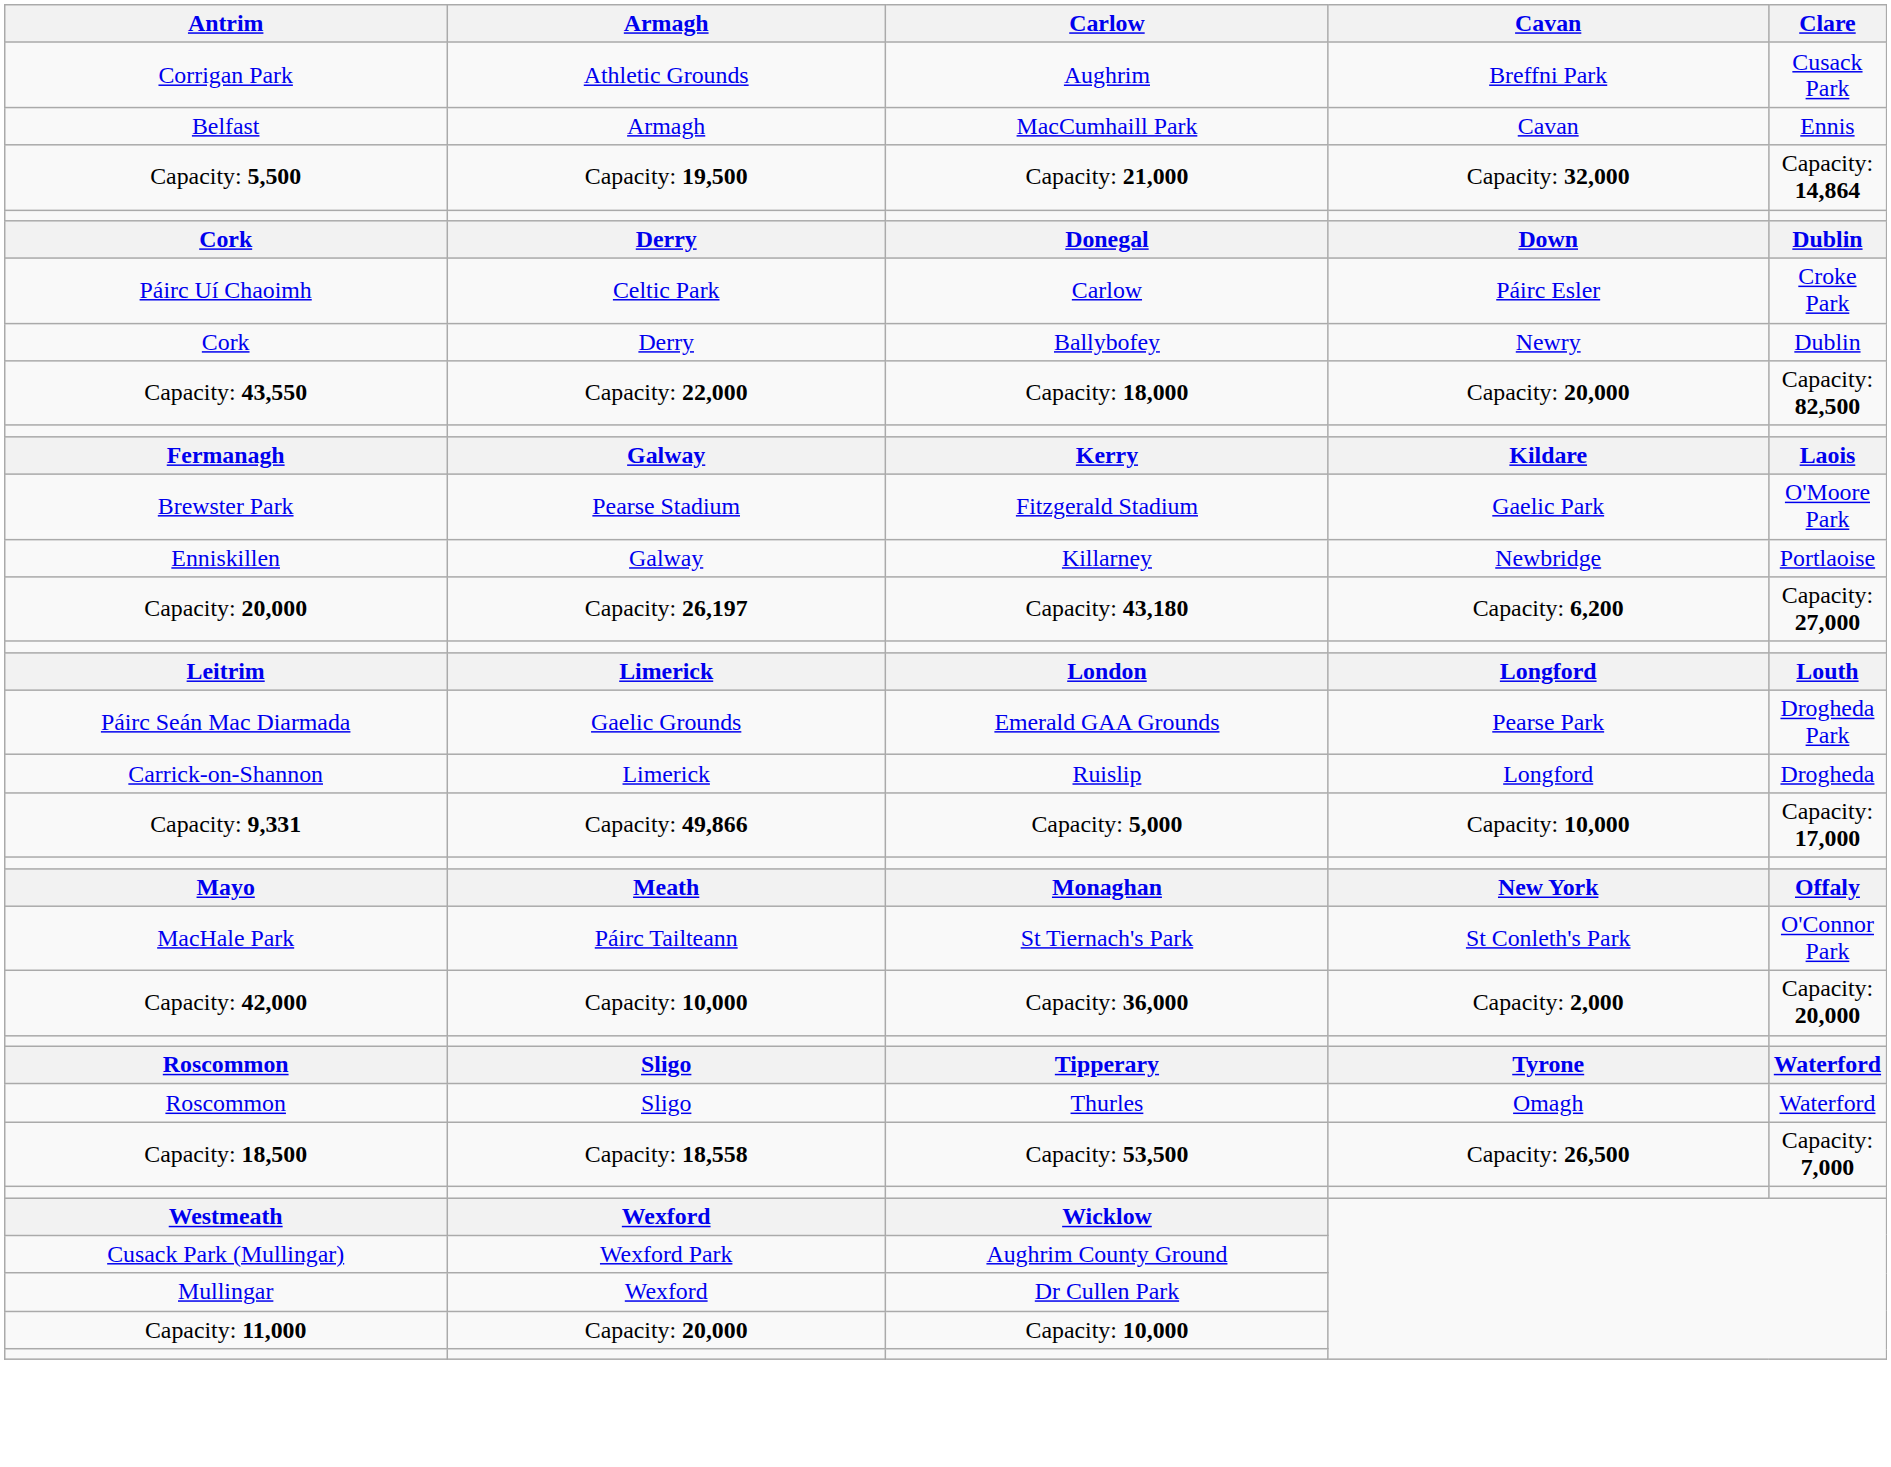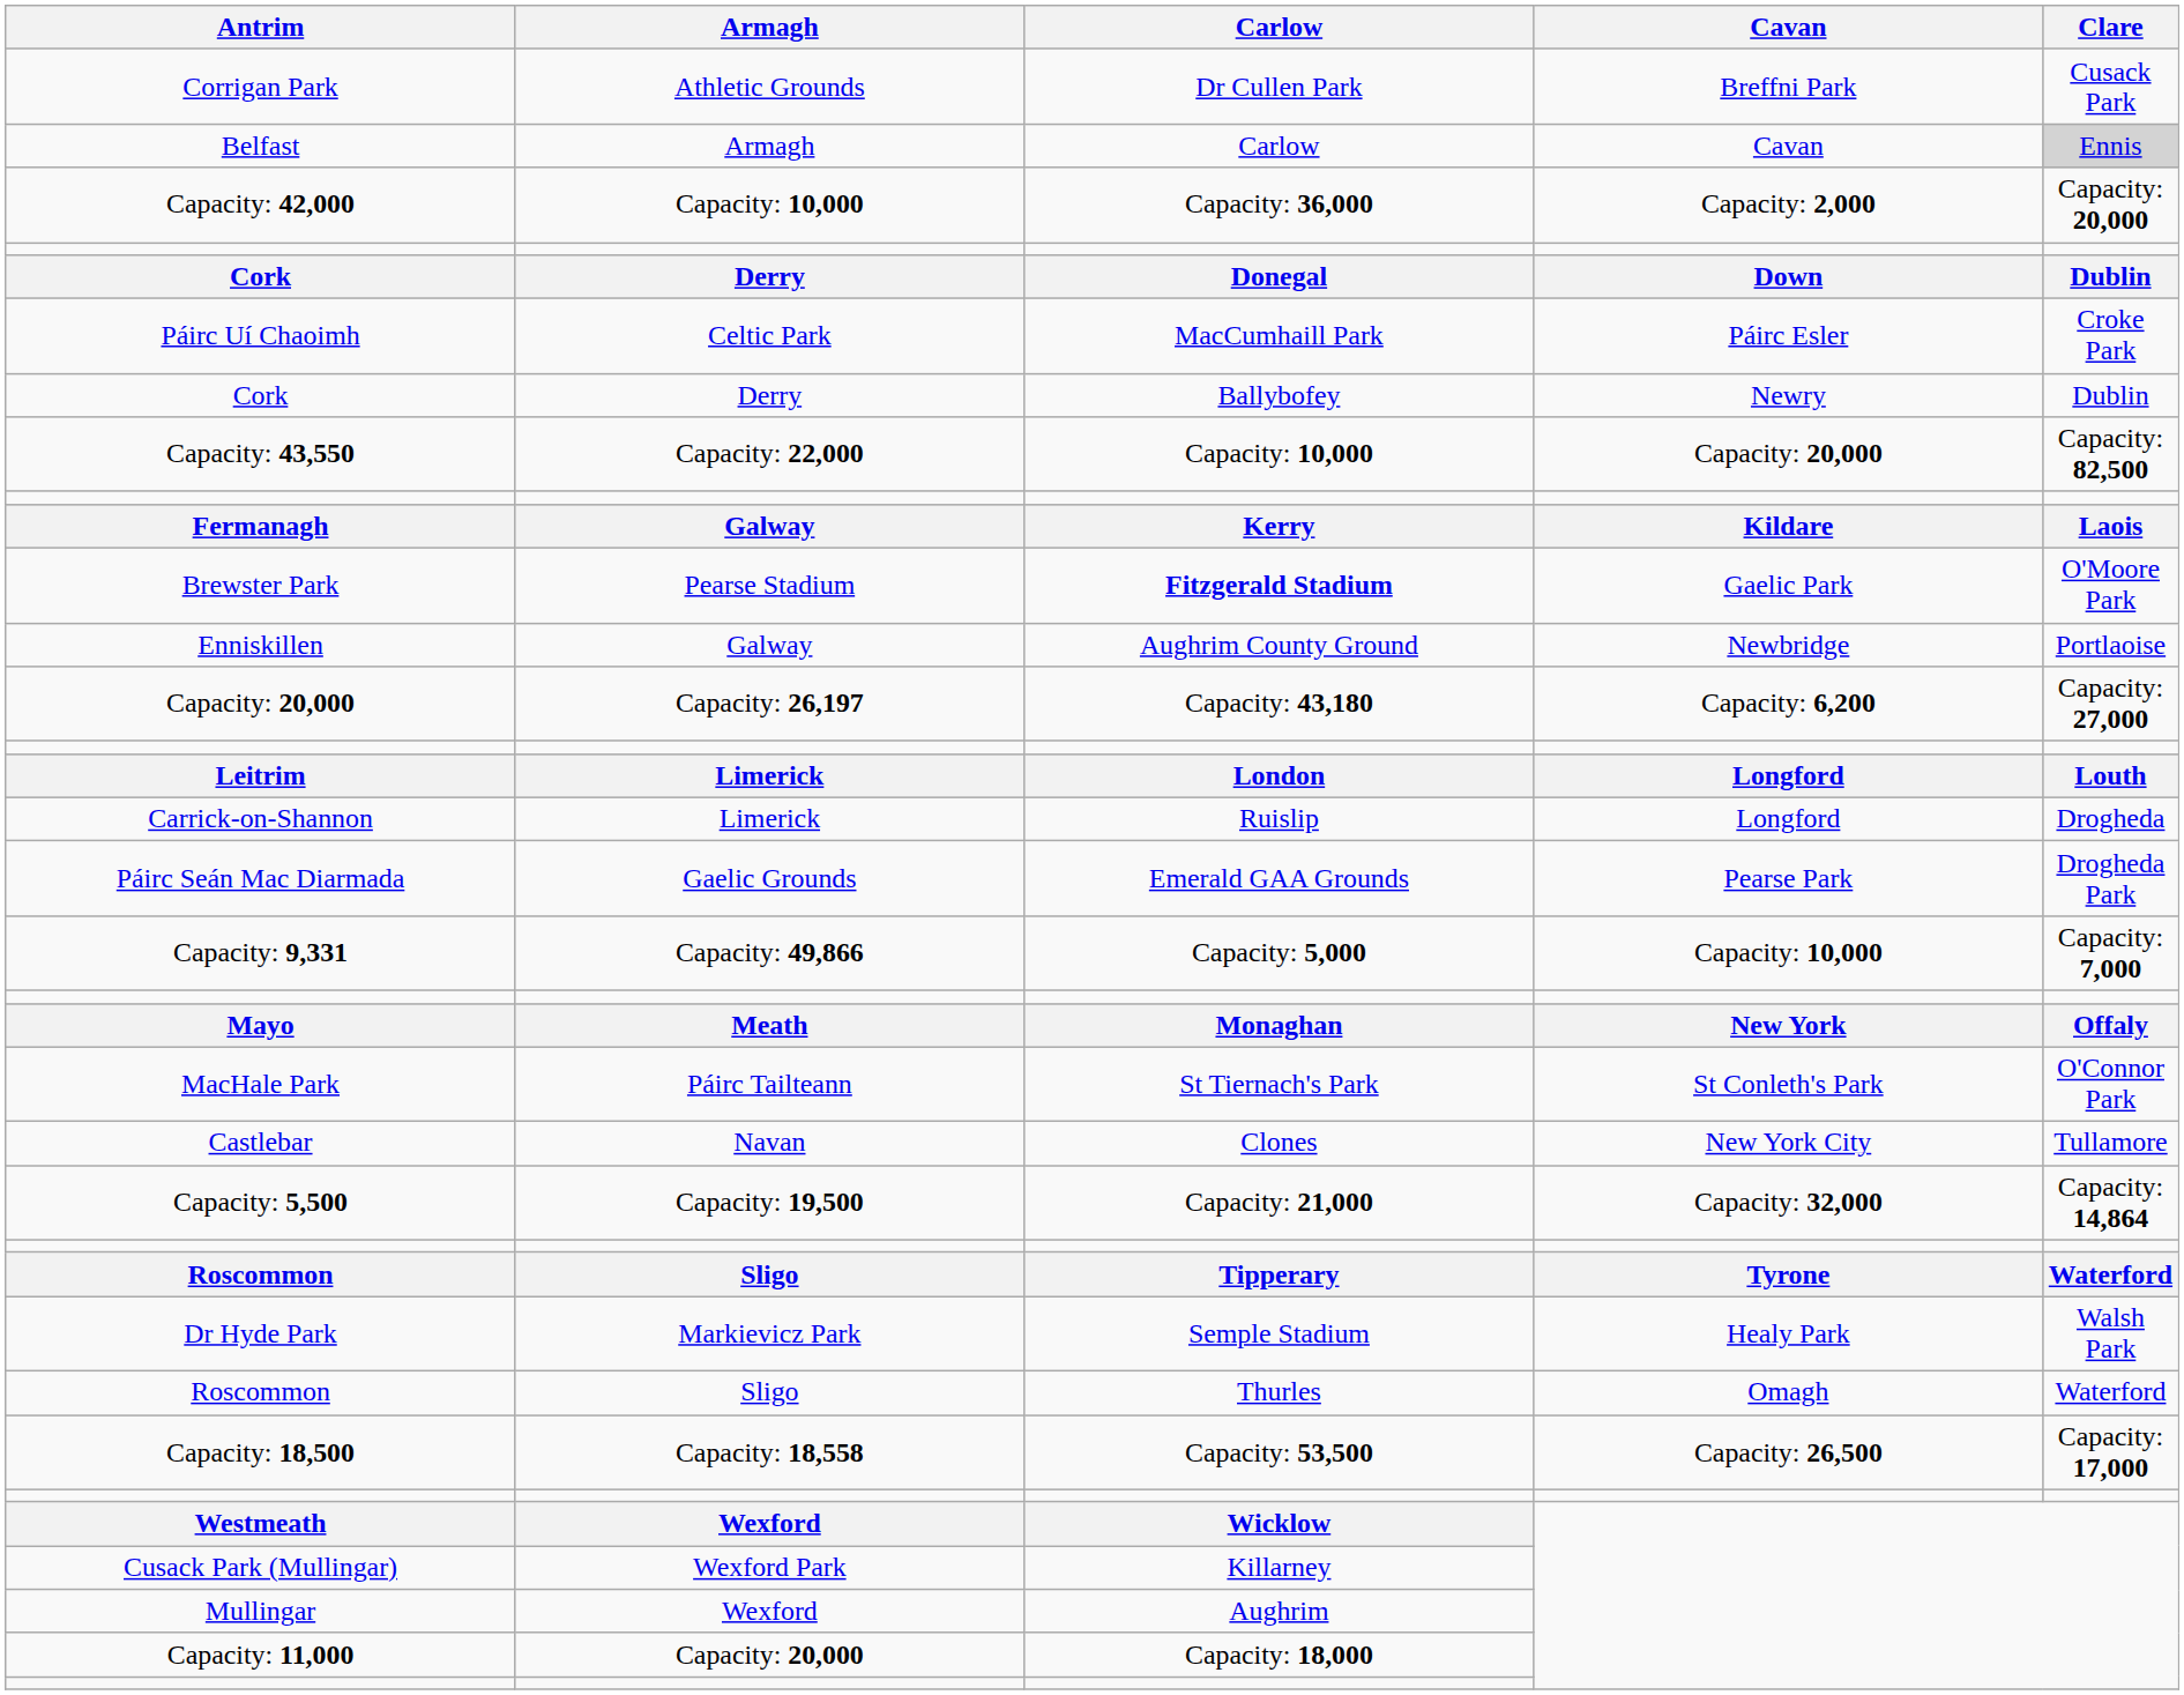Corrigan Park | Carlow: Aughrim -> Dr Cullen Park
Belfast | Carlow: MacCumhaill Park -> Carlow
Belfast | Clare: no background -> lightgrey background
rows swapped: Capacity: 5,500 <-> Capacity: 42,000
Páirc Uí Chaoimh | Carlow: Carlow -> MacCumhaill Park
Capacity: 43,550 | Carlow: Capacity: 18,000 -> Capacity: 10,000
Brewster Park | Carlow: normal -> bold
Enniskillen | Carlow: Killarney -> Aughrim County Ground
rows swapped: Páirc Seán Mac Diarmada <-> Carrick-on-Shannon
Capacity: 9,331 | Clare: Capacity: 17,000 -> Capacity: 7,000
+ row: Castlebar | Navan | Clones | New York City | Tullamore
+ row: Dr Hyde Park | Markievicz Park | Semple Stadium | Healy Park | Walsh Park
Capacity: 18,500 | Clare: Capacity: 7,000 -> Capacity: 17,000
Cusack Park (Mullingar) | Carlow: Aughrim County Ground -> Killarney
Mullingar | Carlow: Dr Cullen Park -> Aughrim
Capacity: 11,000 | Carlow: Capacity: 10,000 -> Capacity: 18,000
